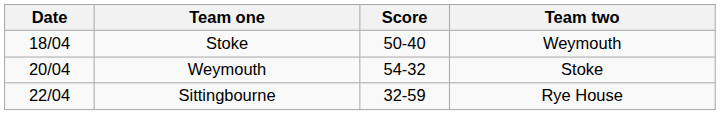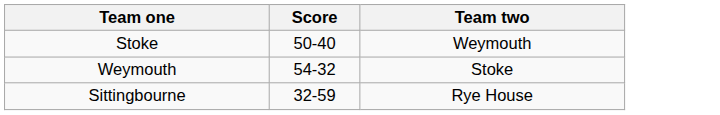- column: Date | 18/04 | 20/04 | 22/04
